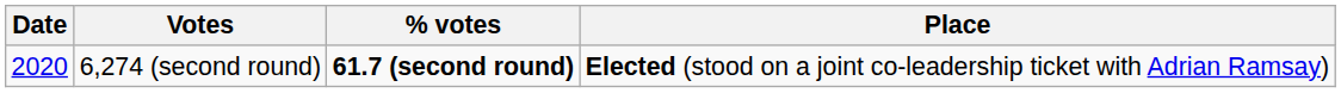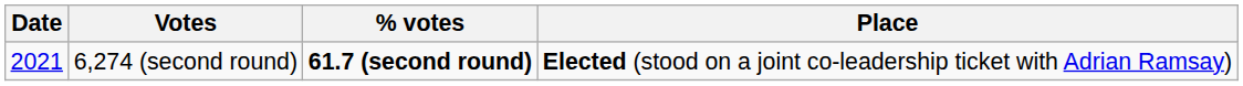6,274 (second round) | Date: 2020 -> 2021
